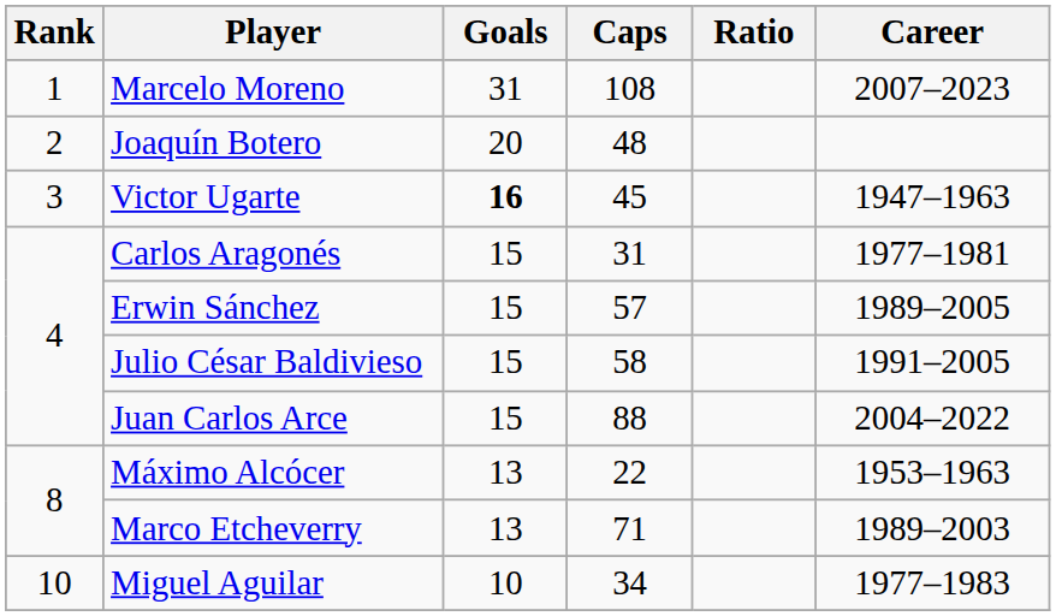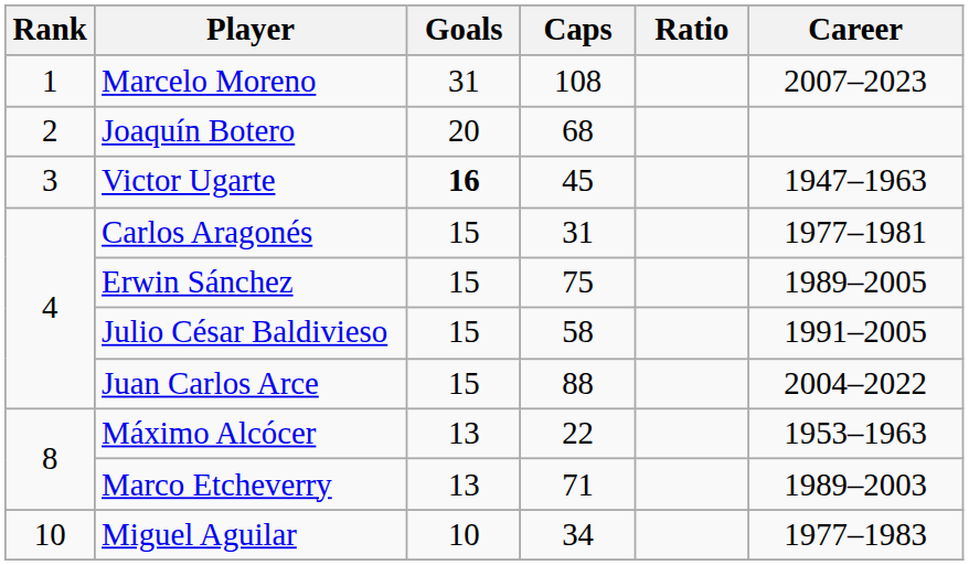Joaquín Botero | Caps: 48 -> 68
Erwin Sánchez | Caps: 57 -> 75
